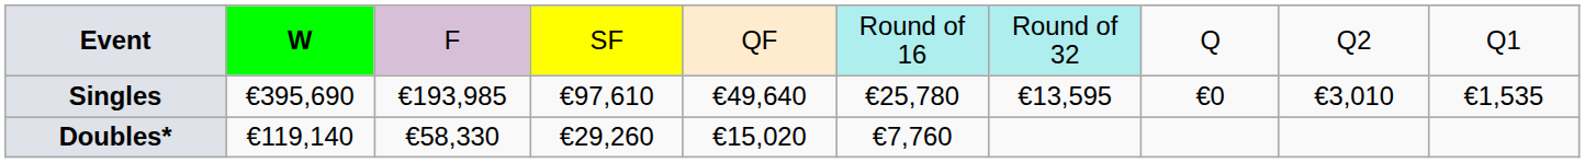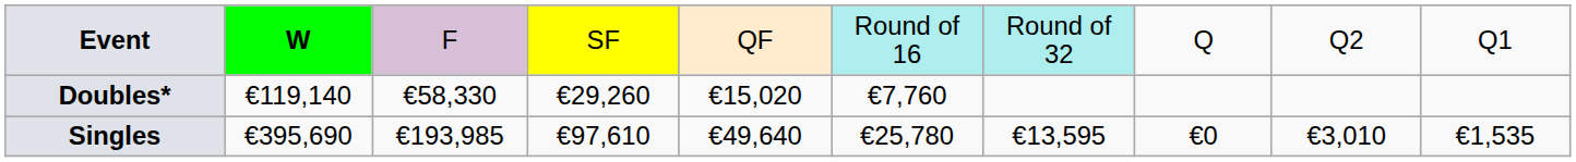rows swapped: Singles <-> Doubles*
